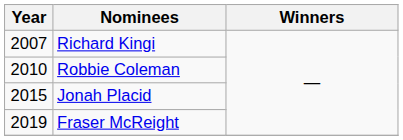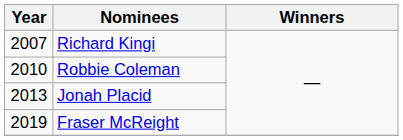Jonah Placid | Year: 2015 -> 2013
